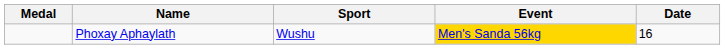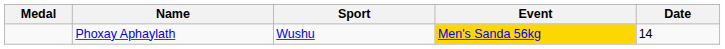Phoxay Aphaylath | Date: 16 -> 14
